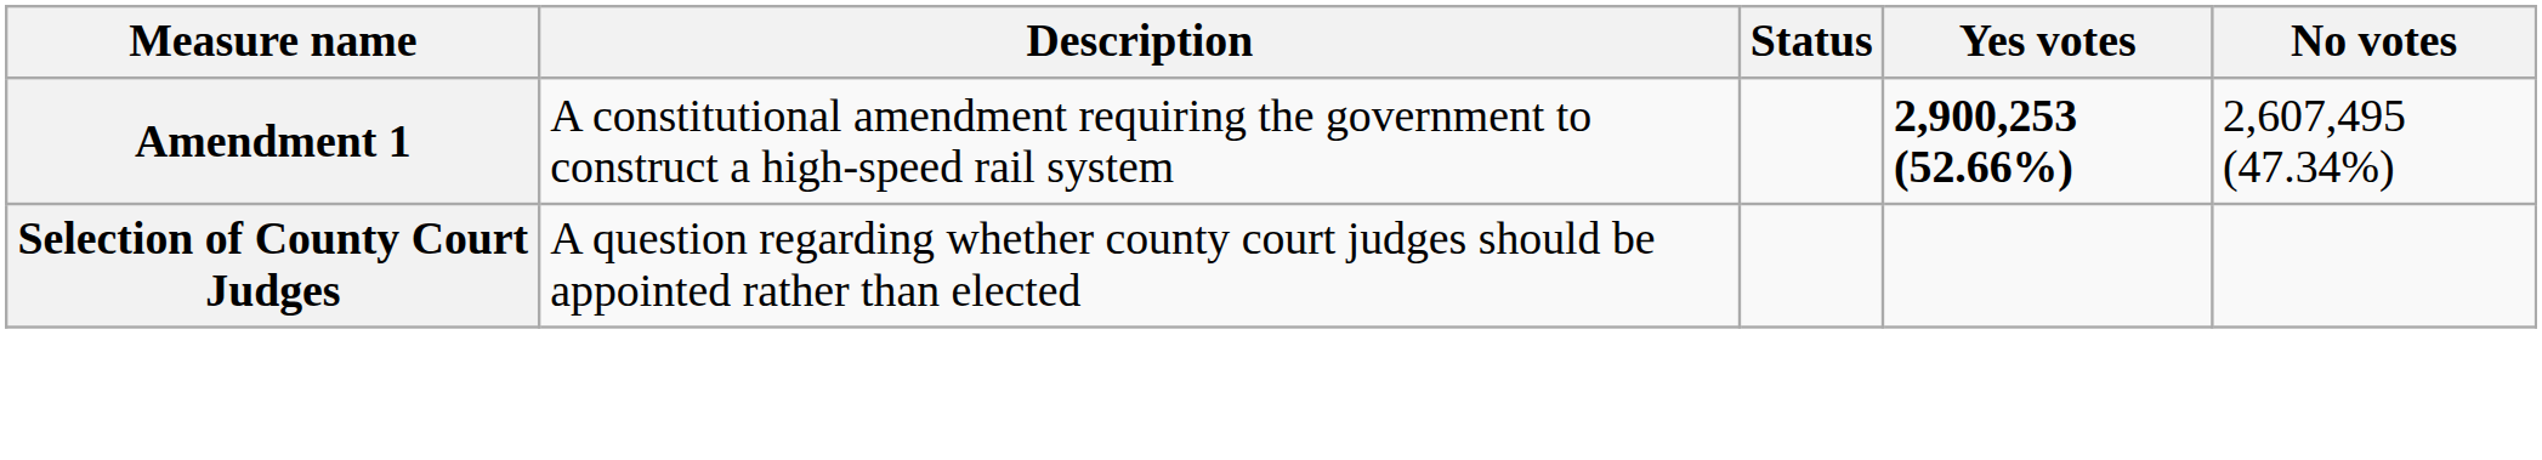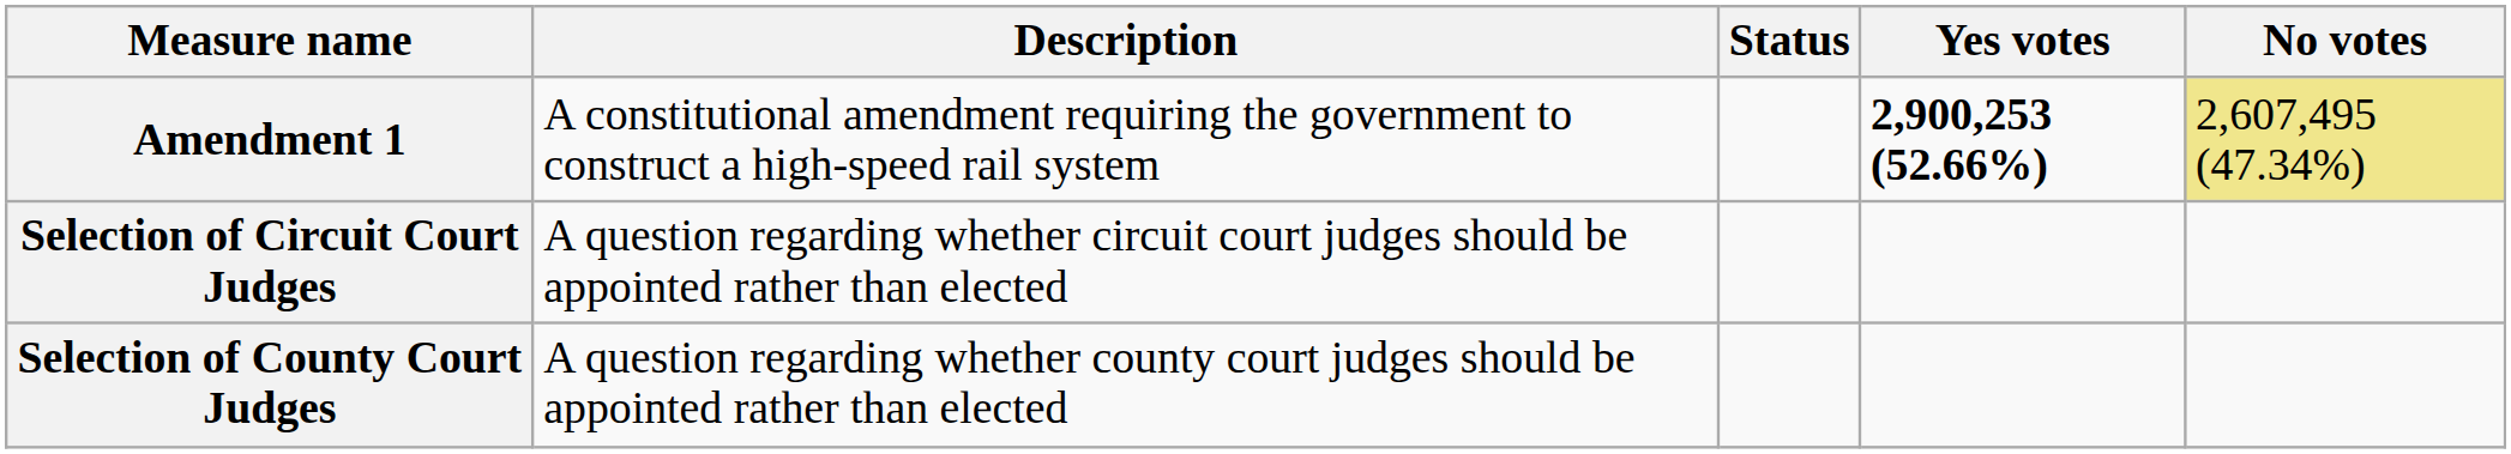Amendment 1 | No votes: no background -> khaki background
+ row: Selection of Circuit Court Judges | A question regarding whether circuit court judges should be appointed rather than elected
